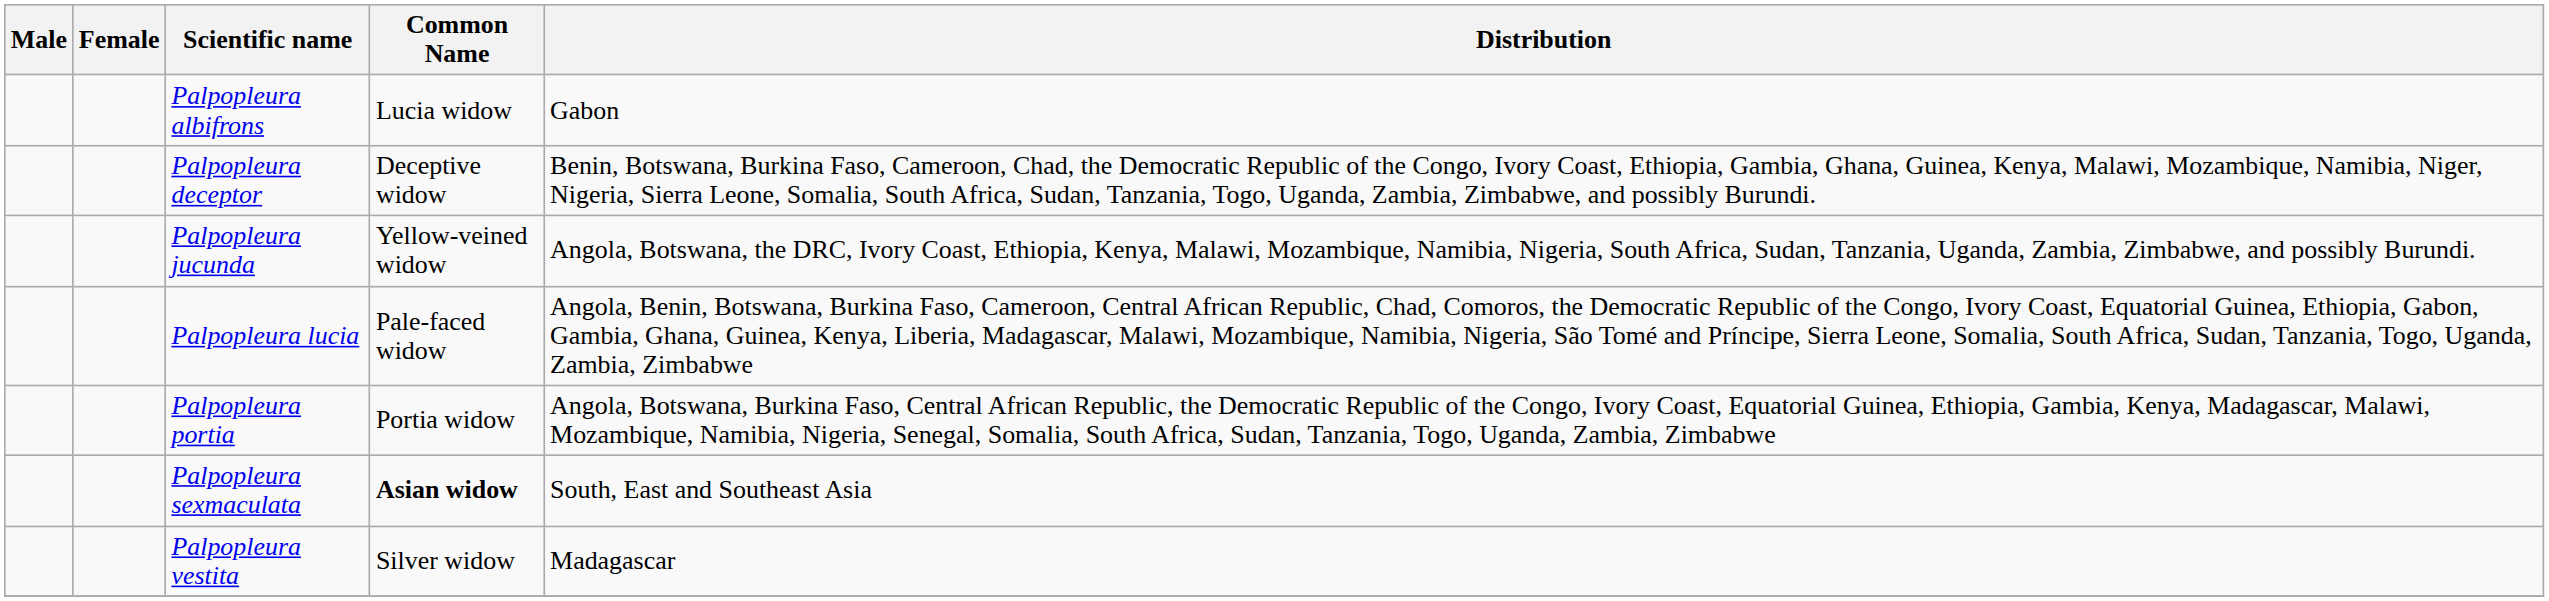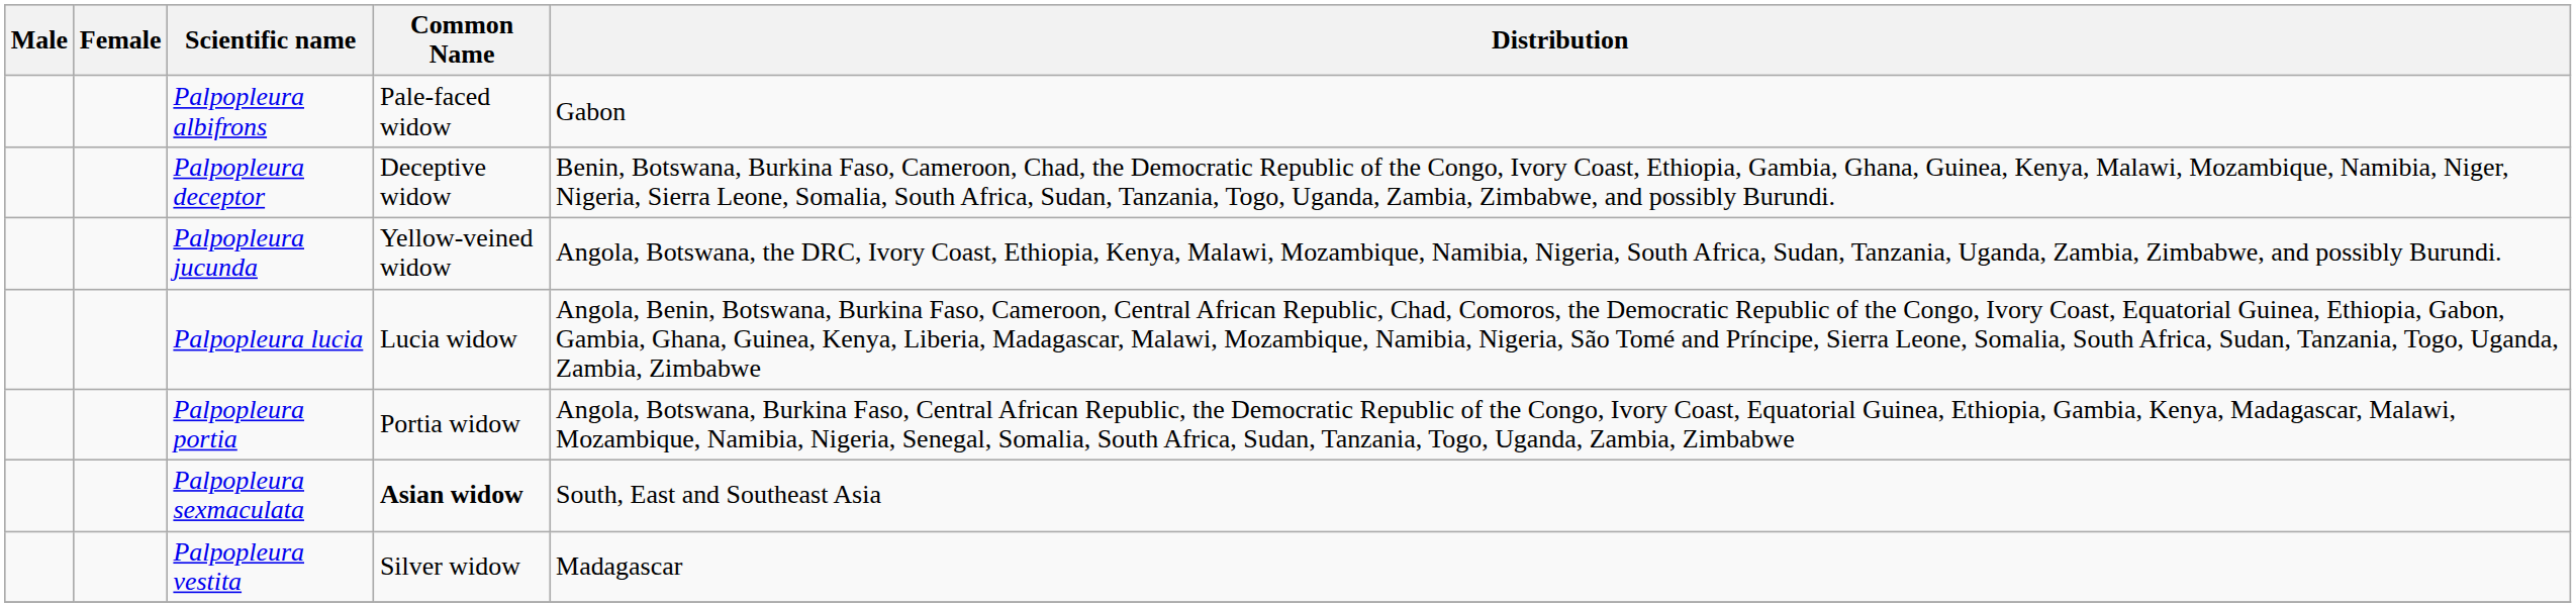Palpopleura albifrons | Common Name: Lucia widow -> Pale-faced widow
Palpopleura lucia | Common Name: Pale-faced widow -> Lucia widow
